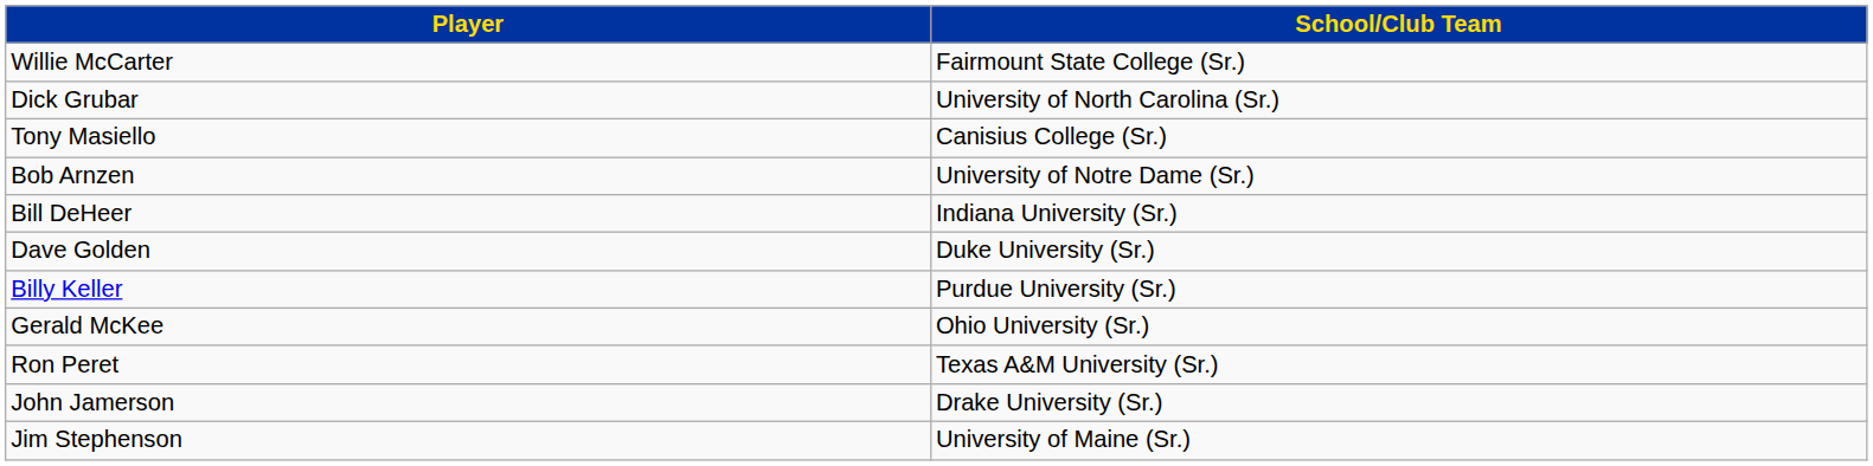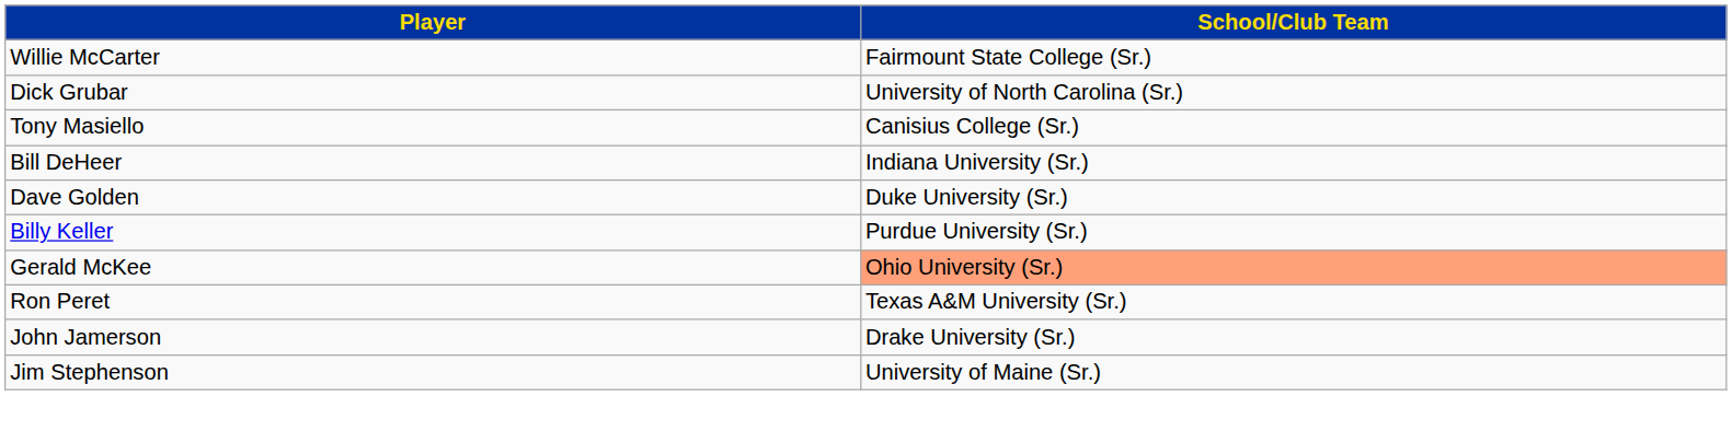- row: Bob Arnzen | University of Notre Dame (Sr.)
Gerald McKee | School/Club Team: no background -> lightsalmon background
